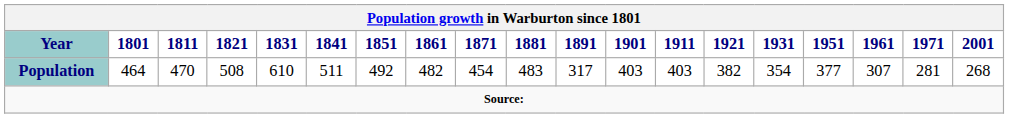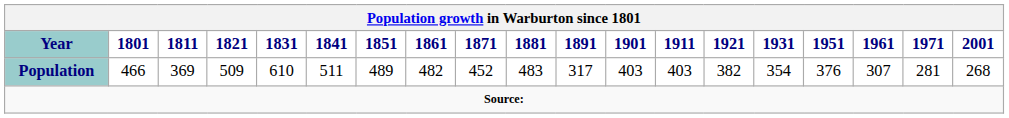Population | 1801: 464 -> 466
Population | 1811: 470 -> 369
Population | 1821: 508 -> 509
Population | 1851: 492 -> 489
Population | 1871: 454 -> 452
Population | 1951: 377 -> 376
